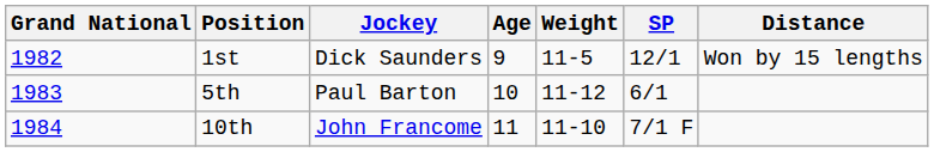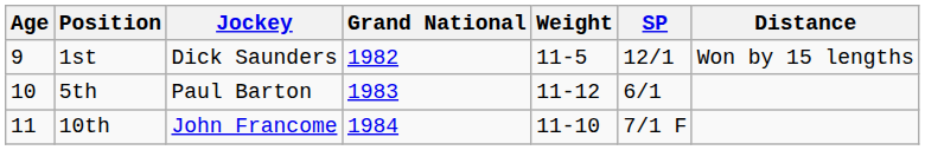columns swapped: Grand National <-> Age
